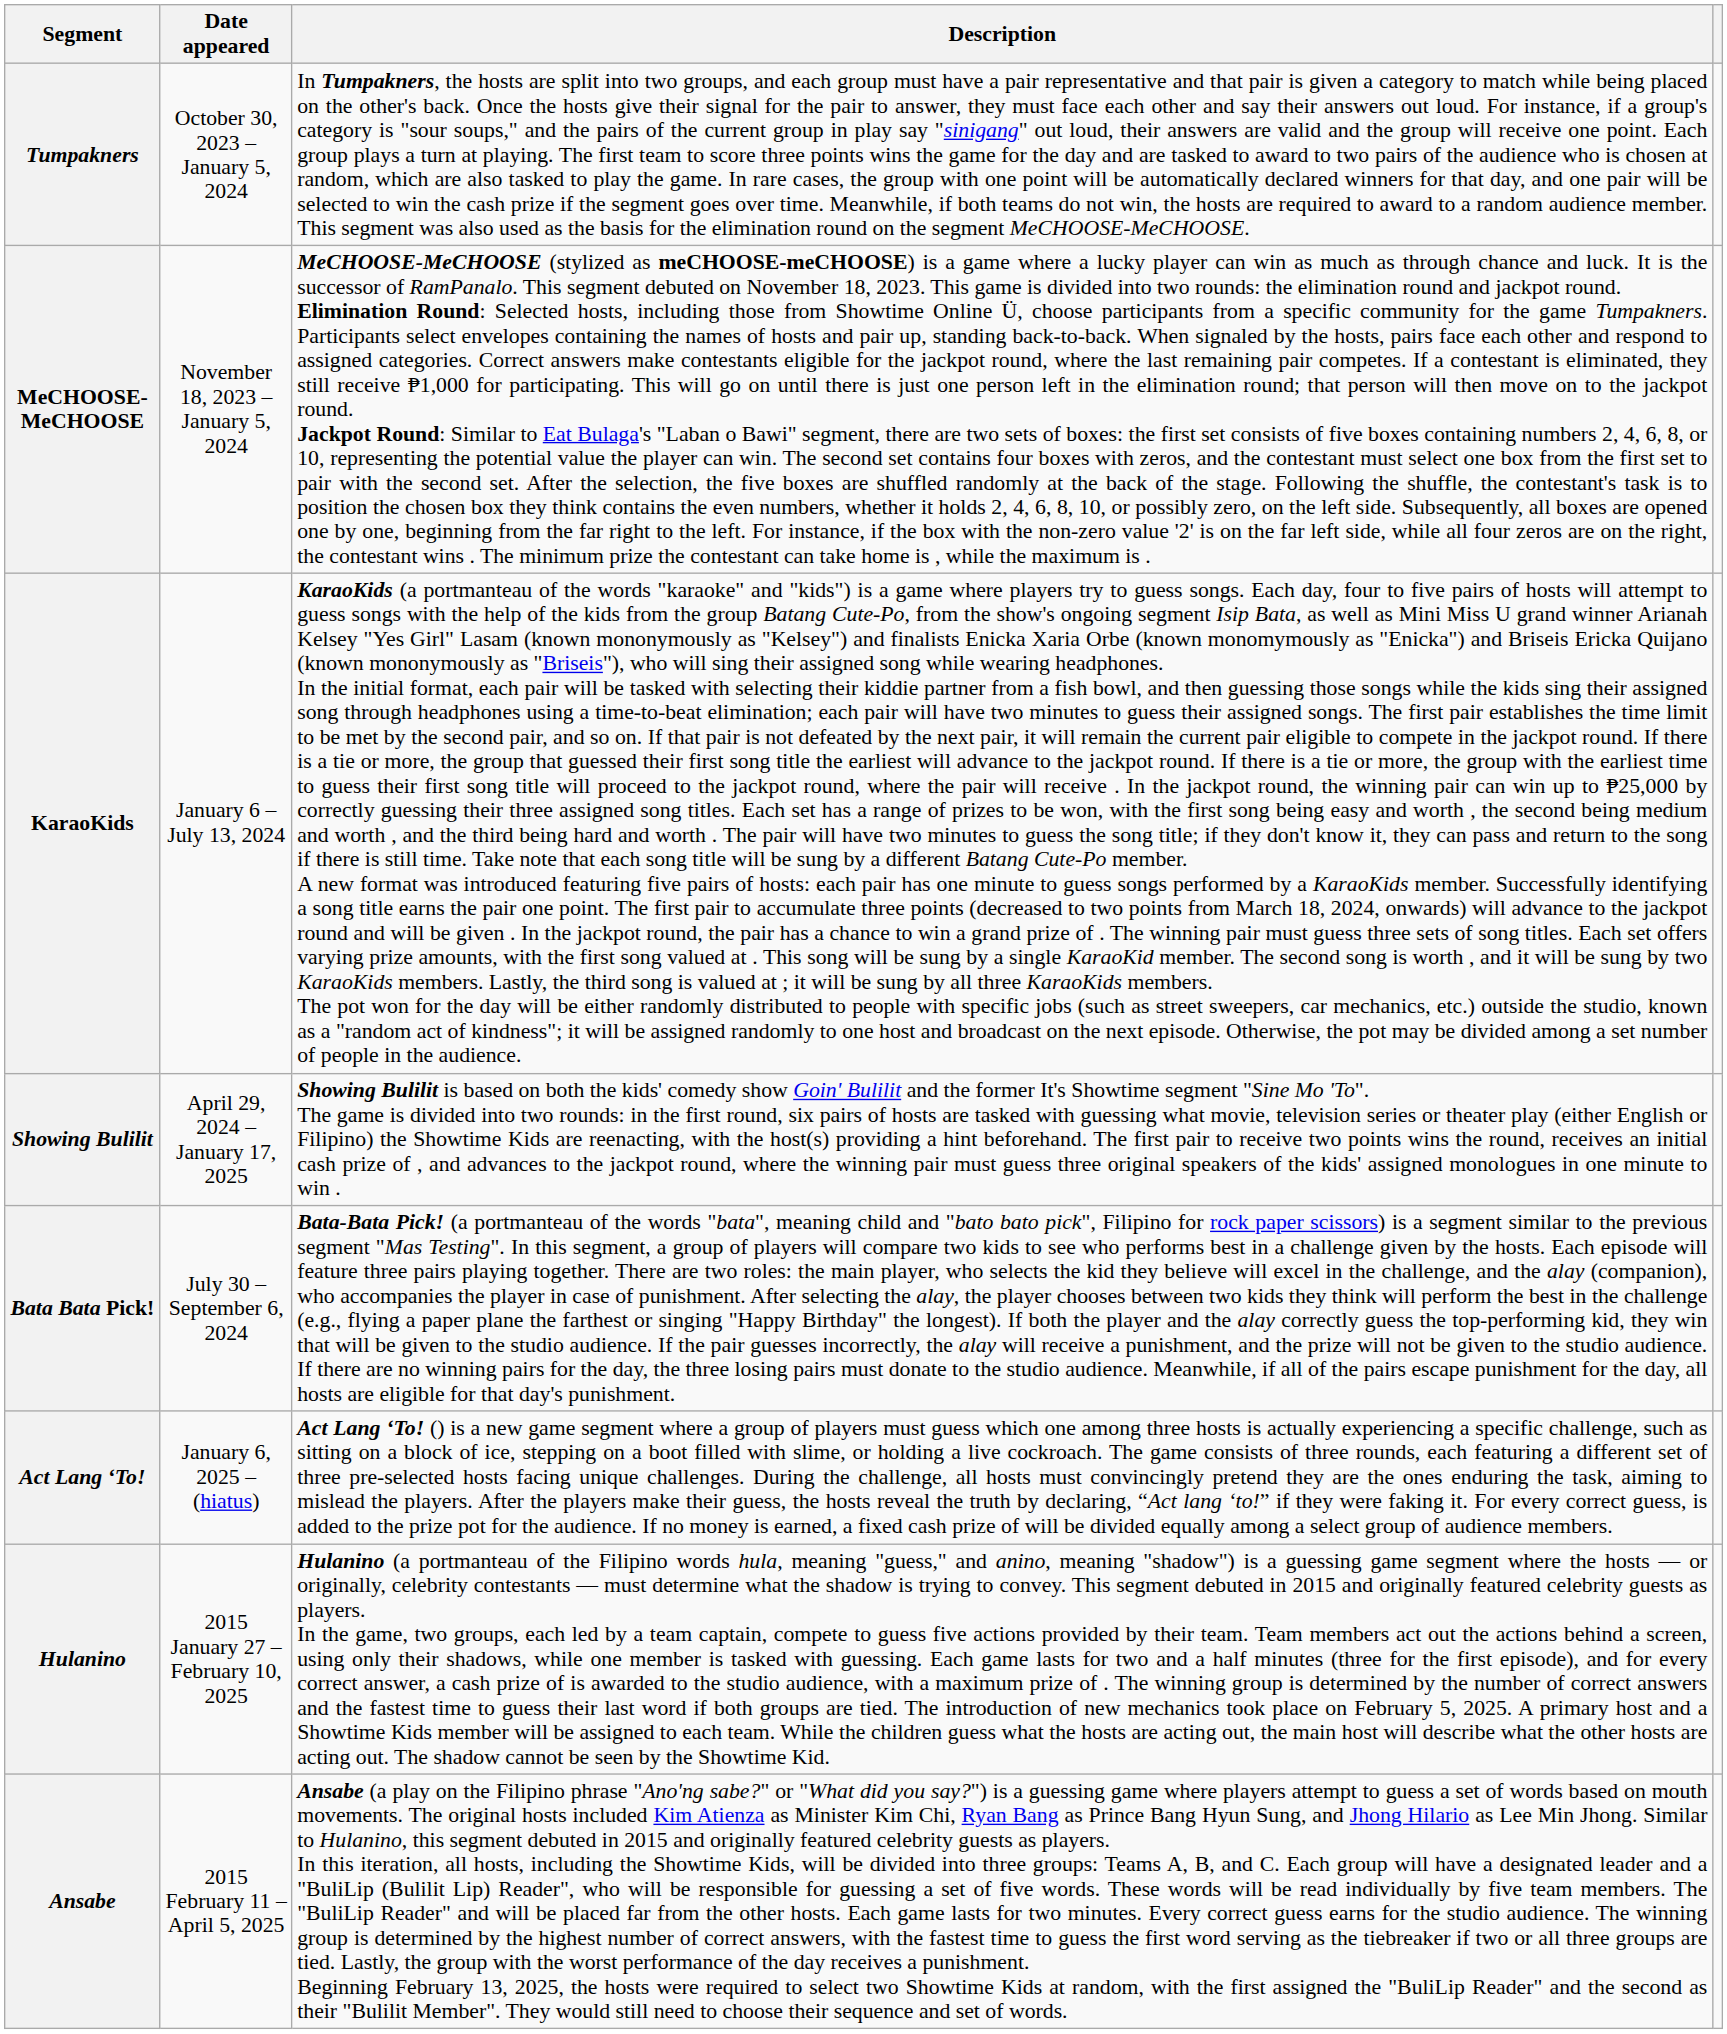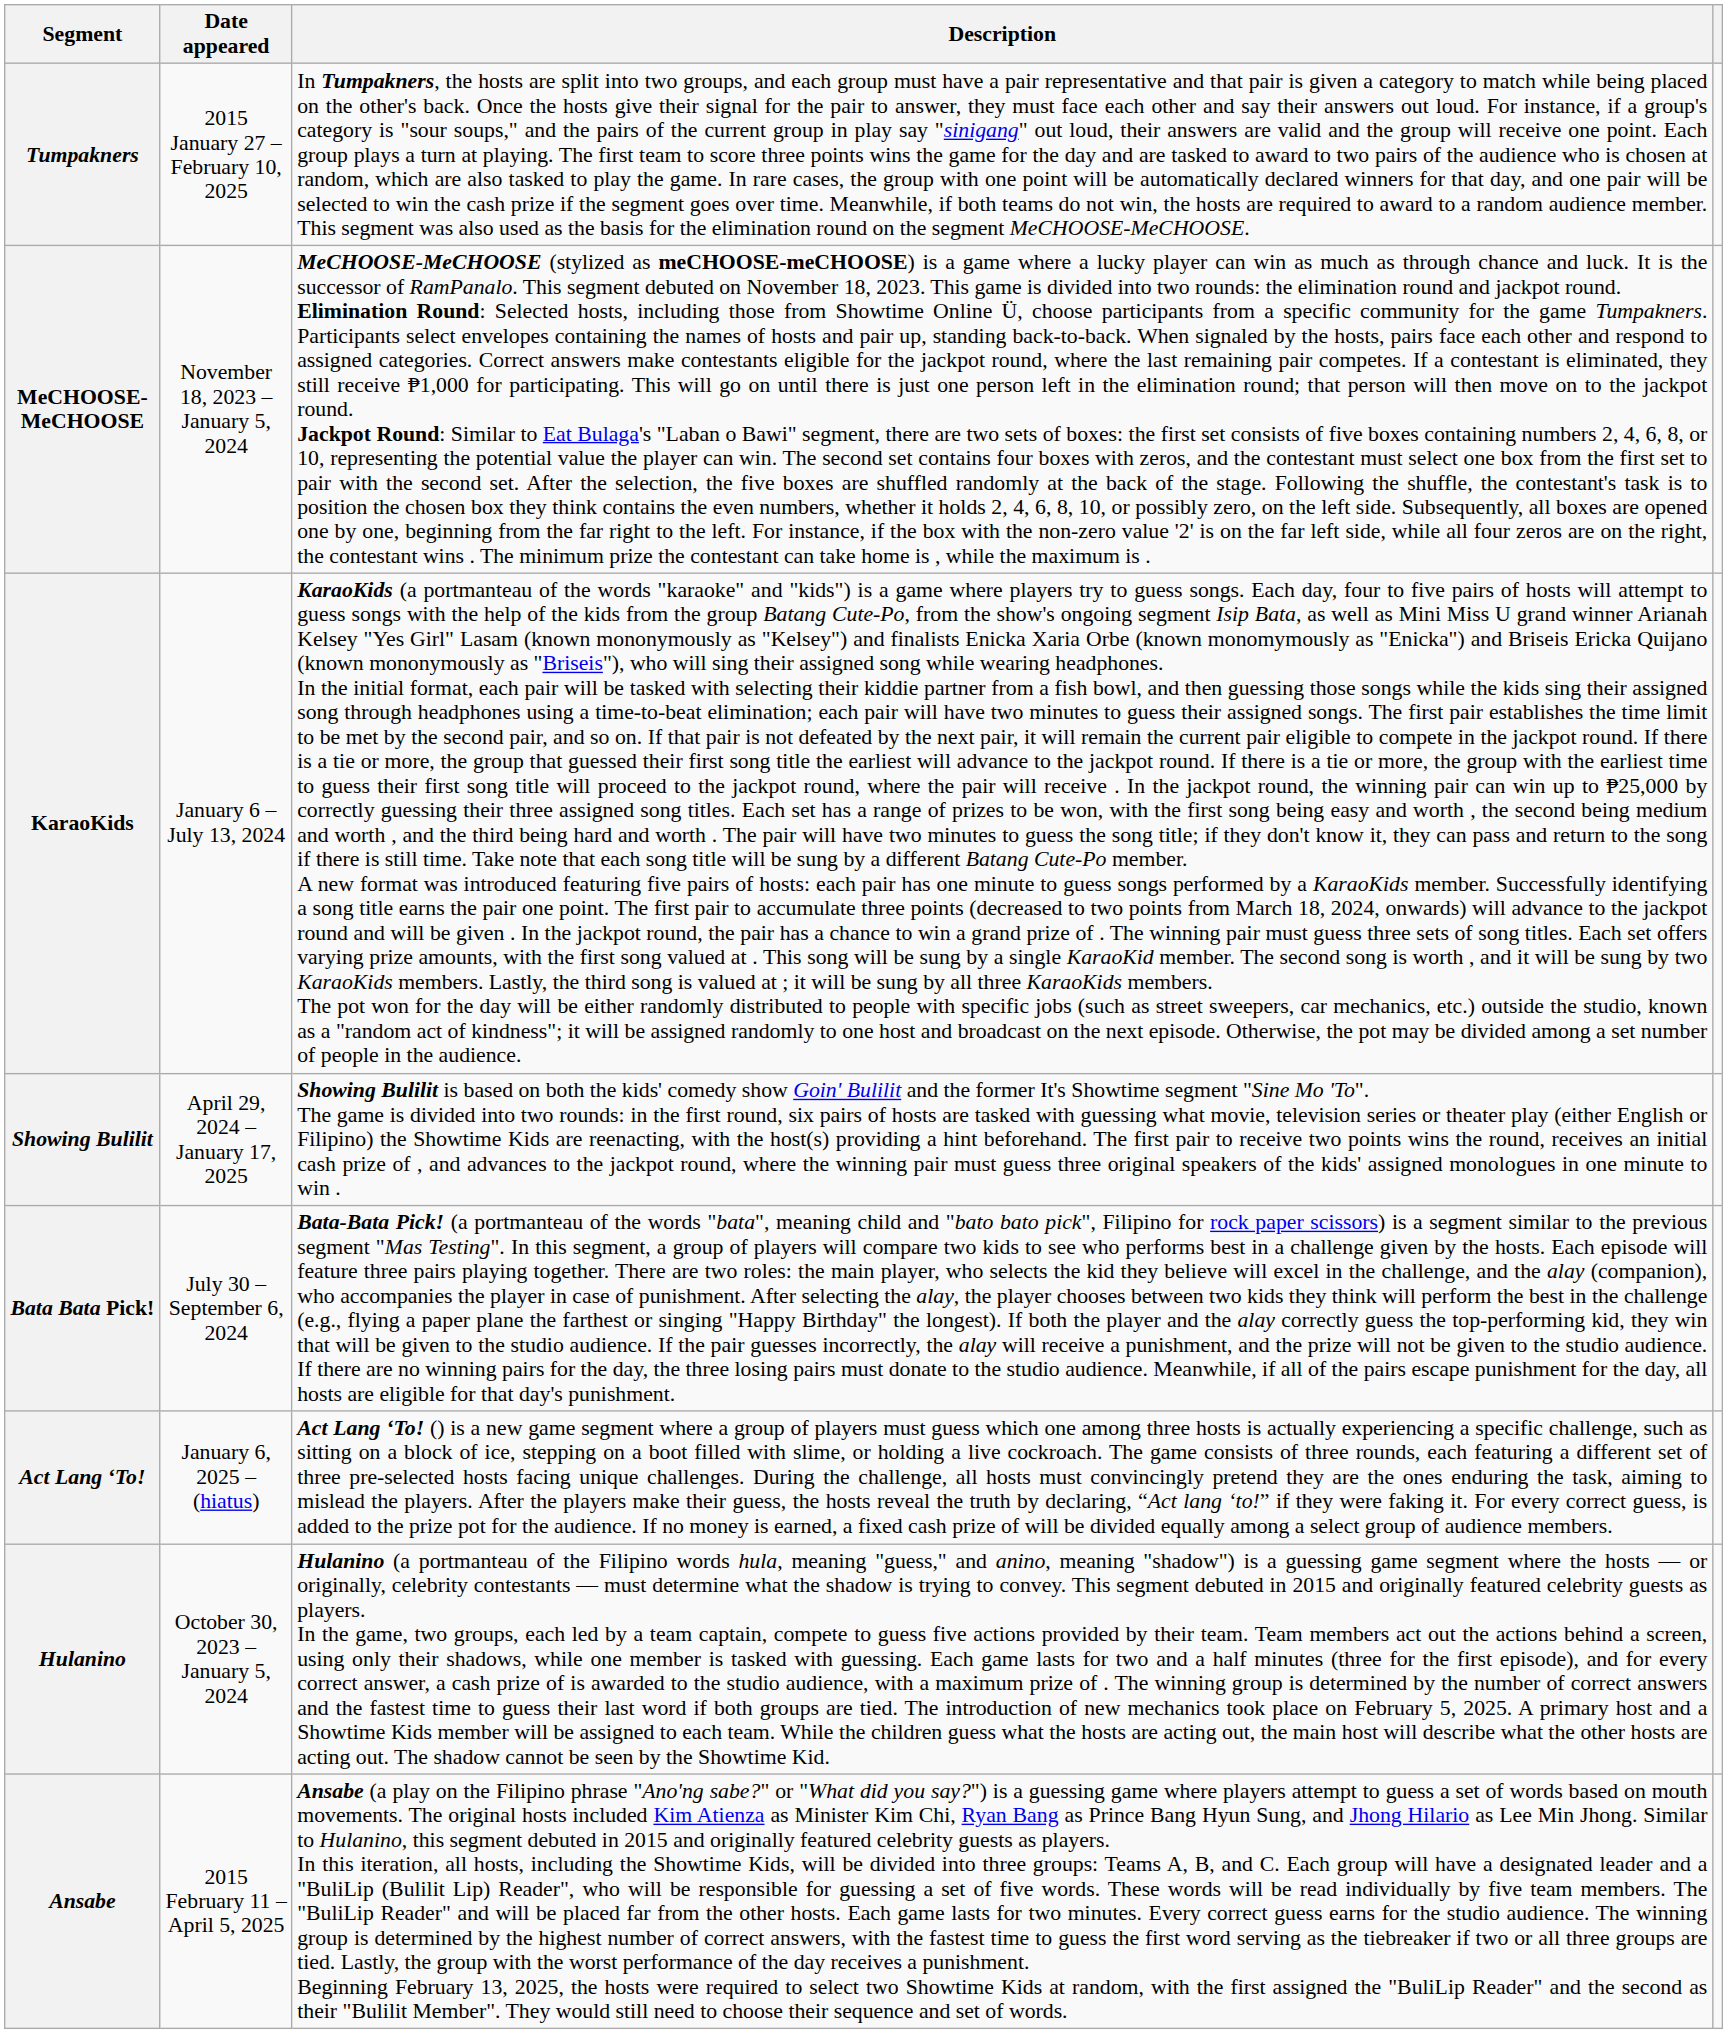Tumpakners | Date appeared: October 30, 2023 – January 5, 2024 -> 2015 January 27 – February 10, 2025
Hulanino | Date appeared: 2015 January 27 – February 10, 2025 -> October 30, 2023 – January 5, 2024
